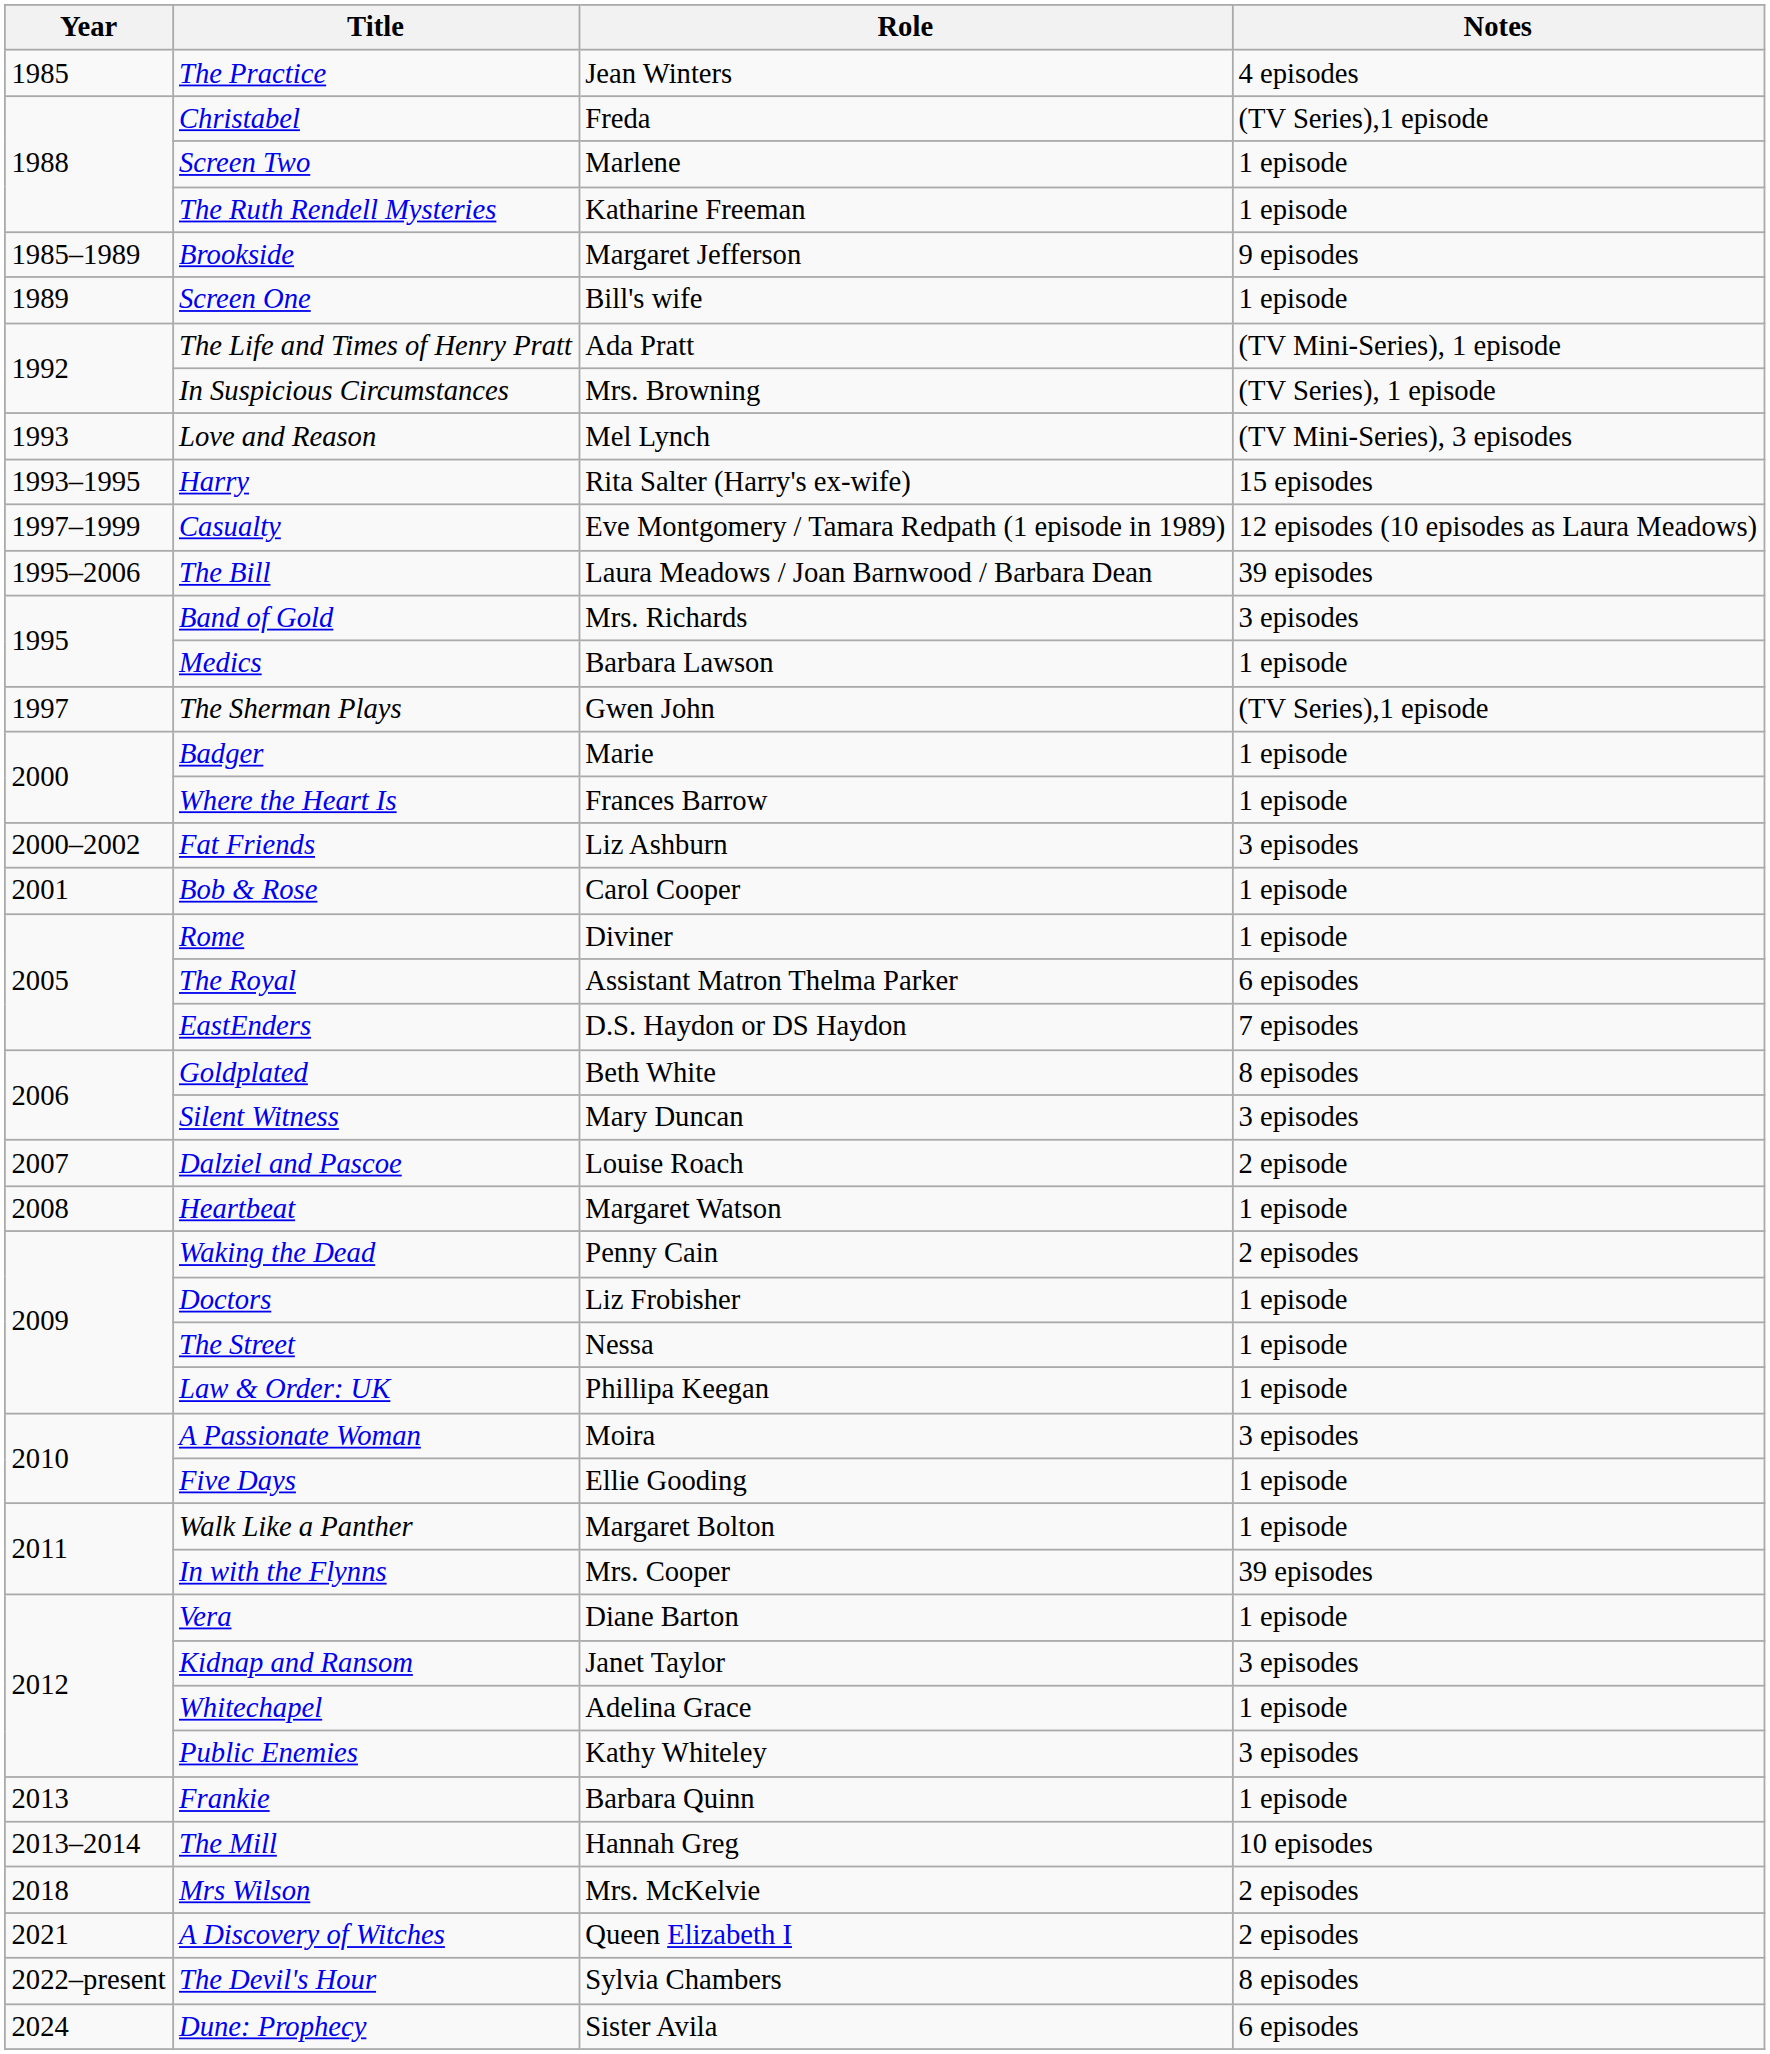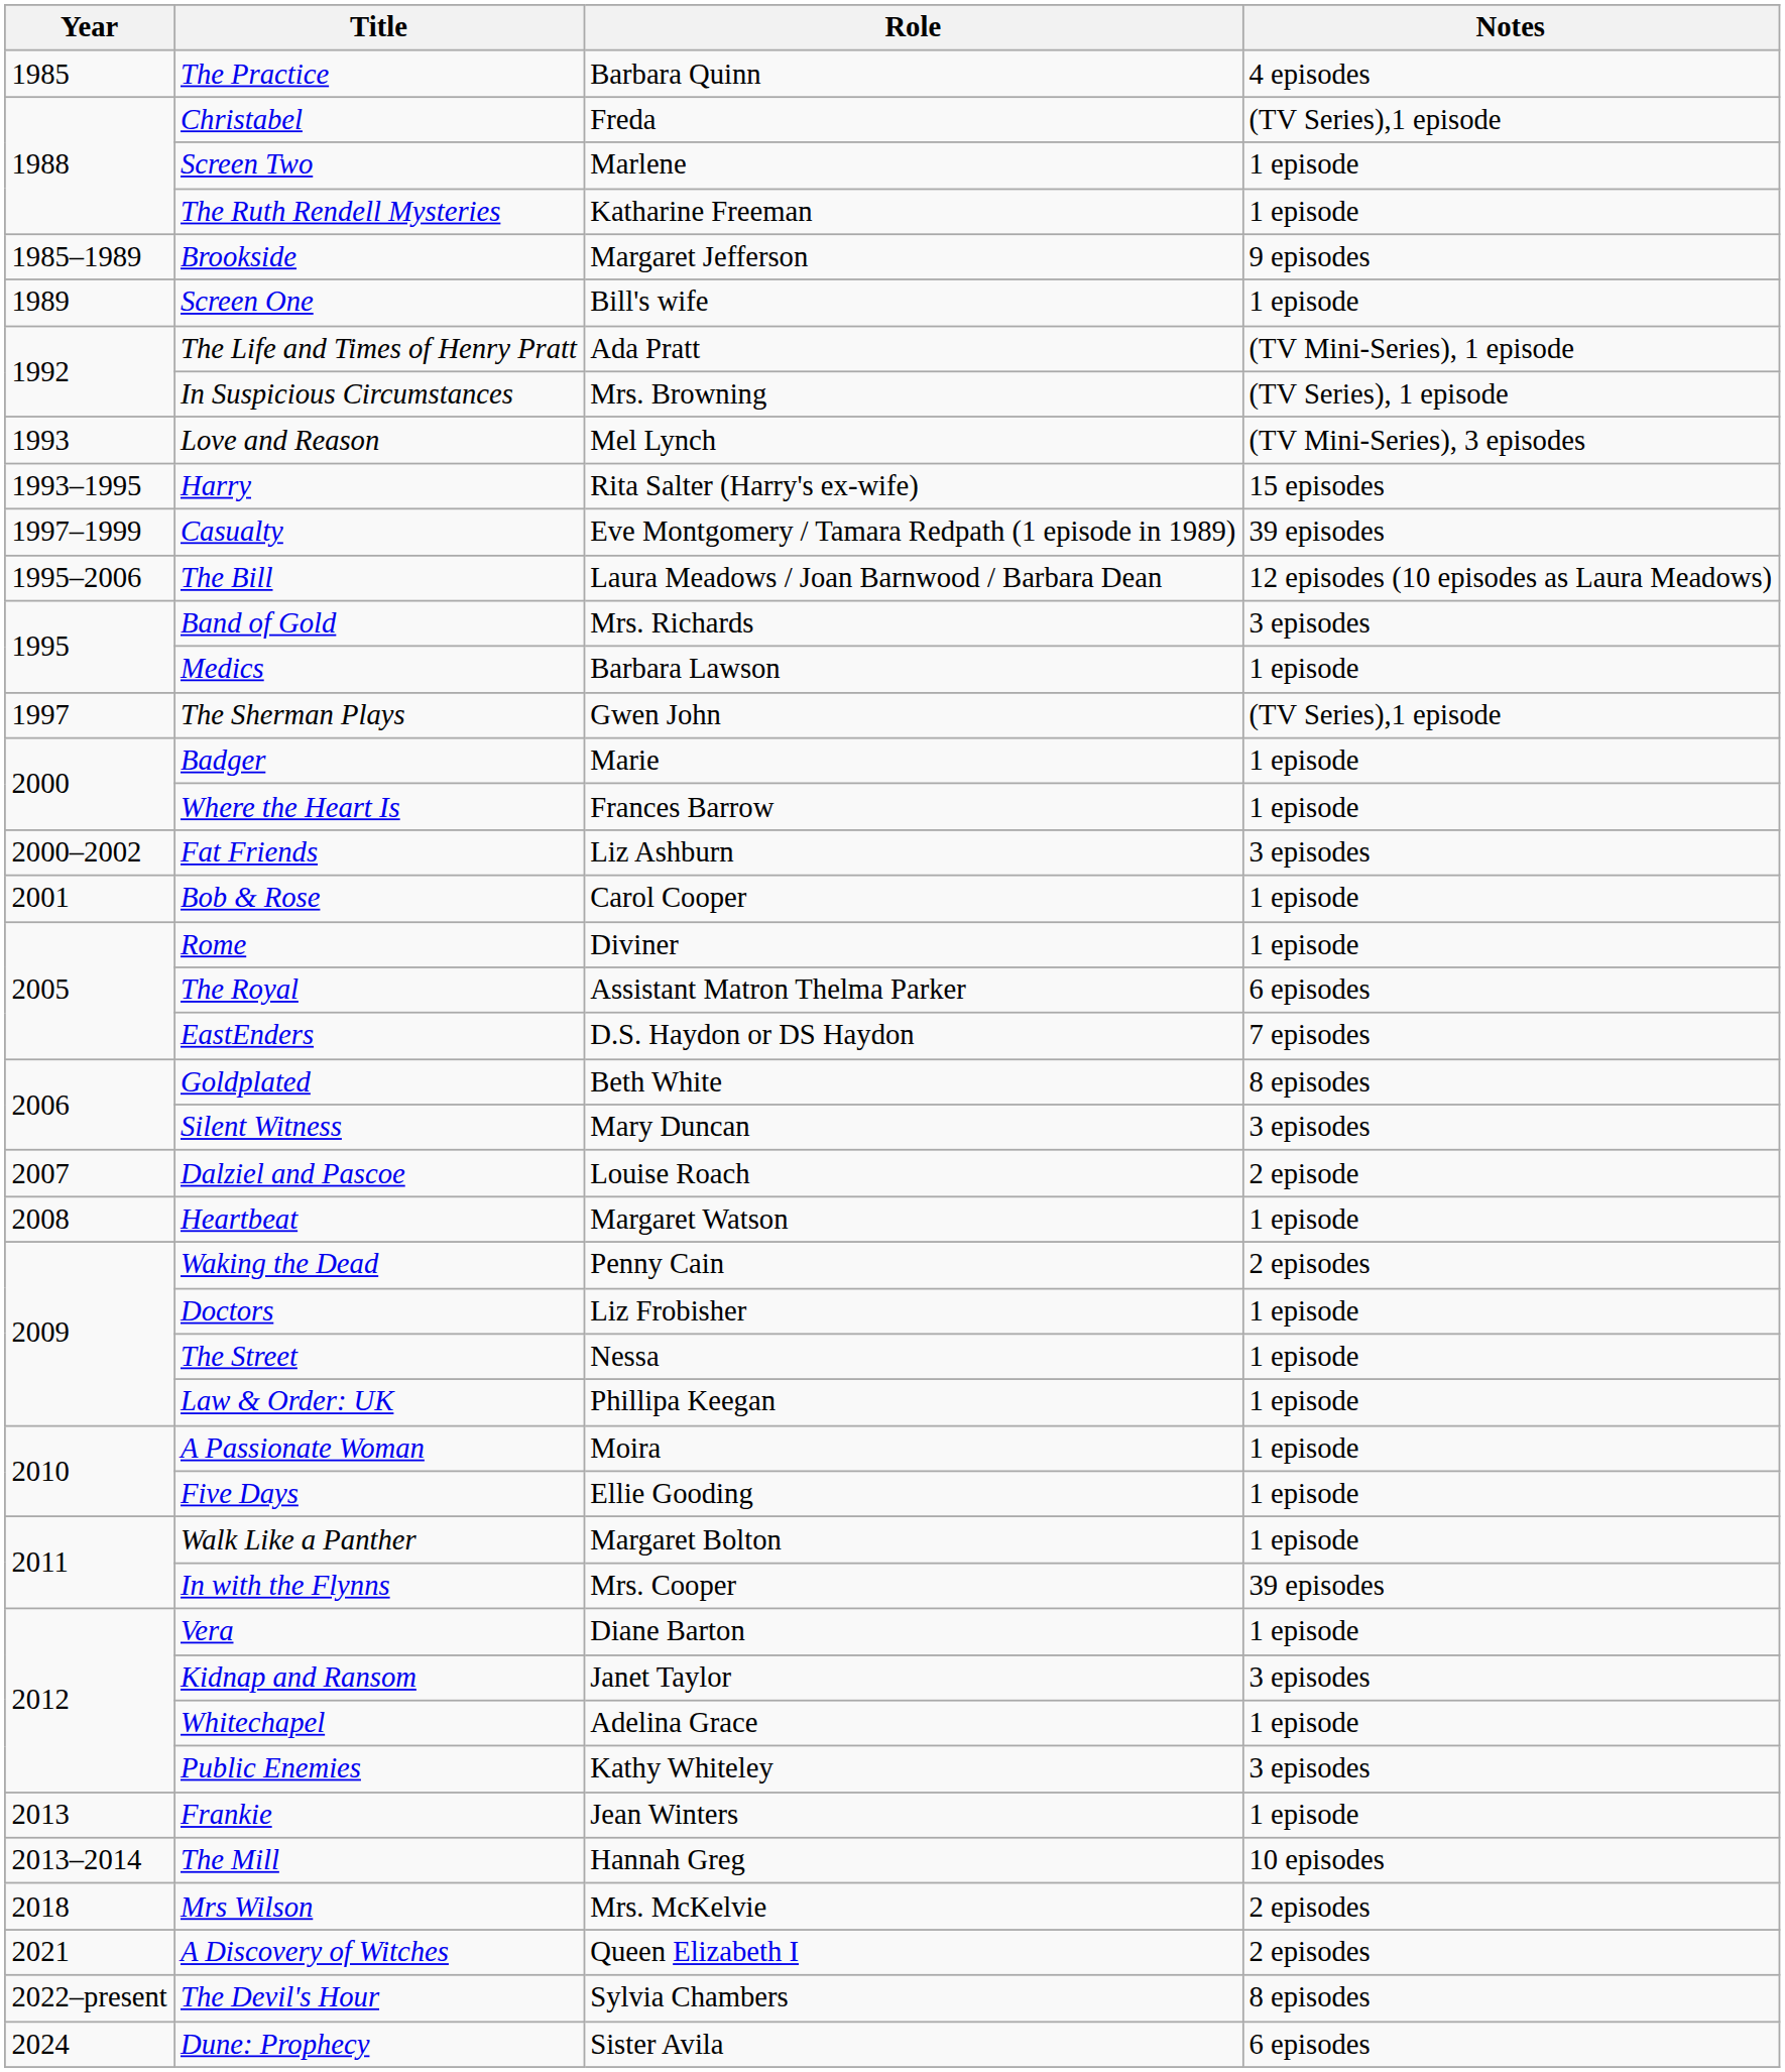The Practice | Role: Jean Winters -> Barbara Quinn
Casualty | Notes: 12 episodes (10 episodes as Laura Meadows) -> 39 episodes
The Bill | Notes: 39 episodes -> 12 episodes (10 episodes as Laura Meadows)
A Passionate Woman | Notes: 3 episodes -> 1 episode
Frankie | Role: Barbara Quinn -> Jean Winters
